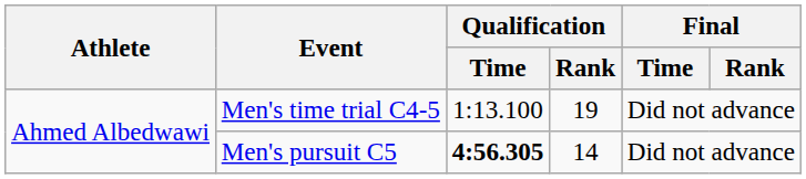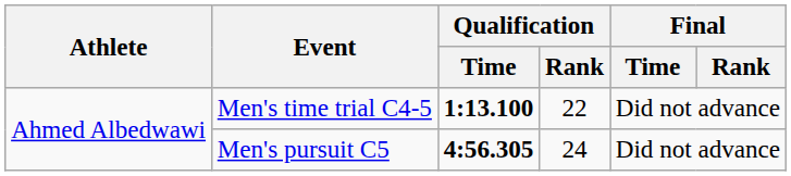Men's time trial C4-5 | Qualification / Time: normal -> bold
Men's time trial C4-5 | Qualification / Rank: 19 -> 22
Men's pursuit C5 | Qualification / Rank: 14 -> 24
